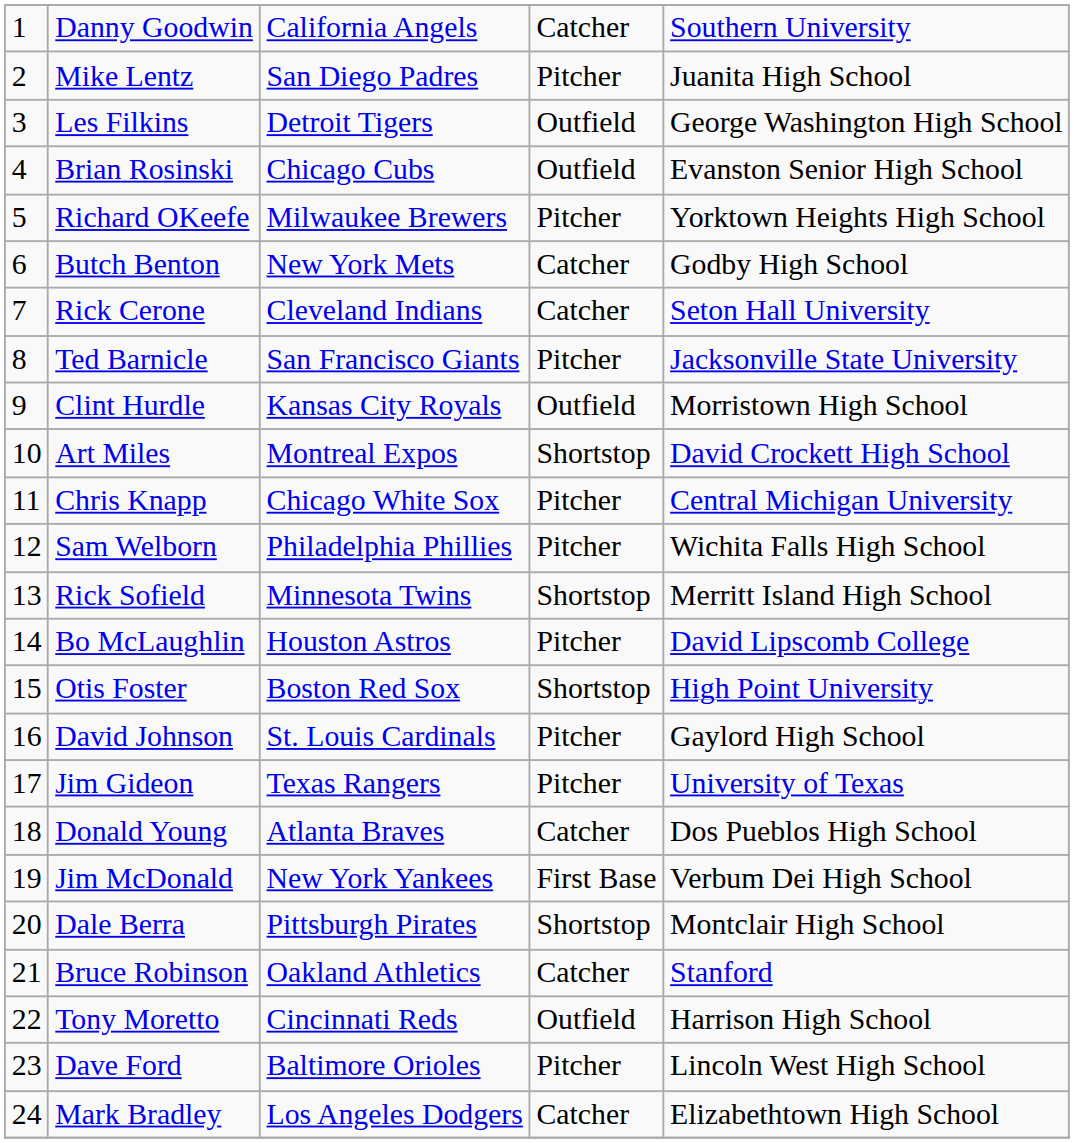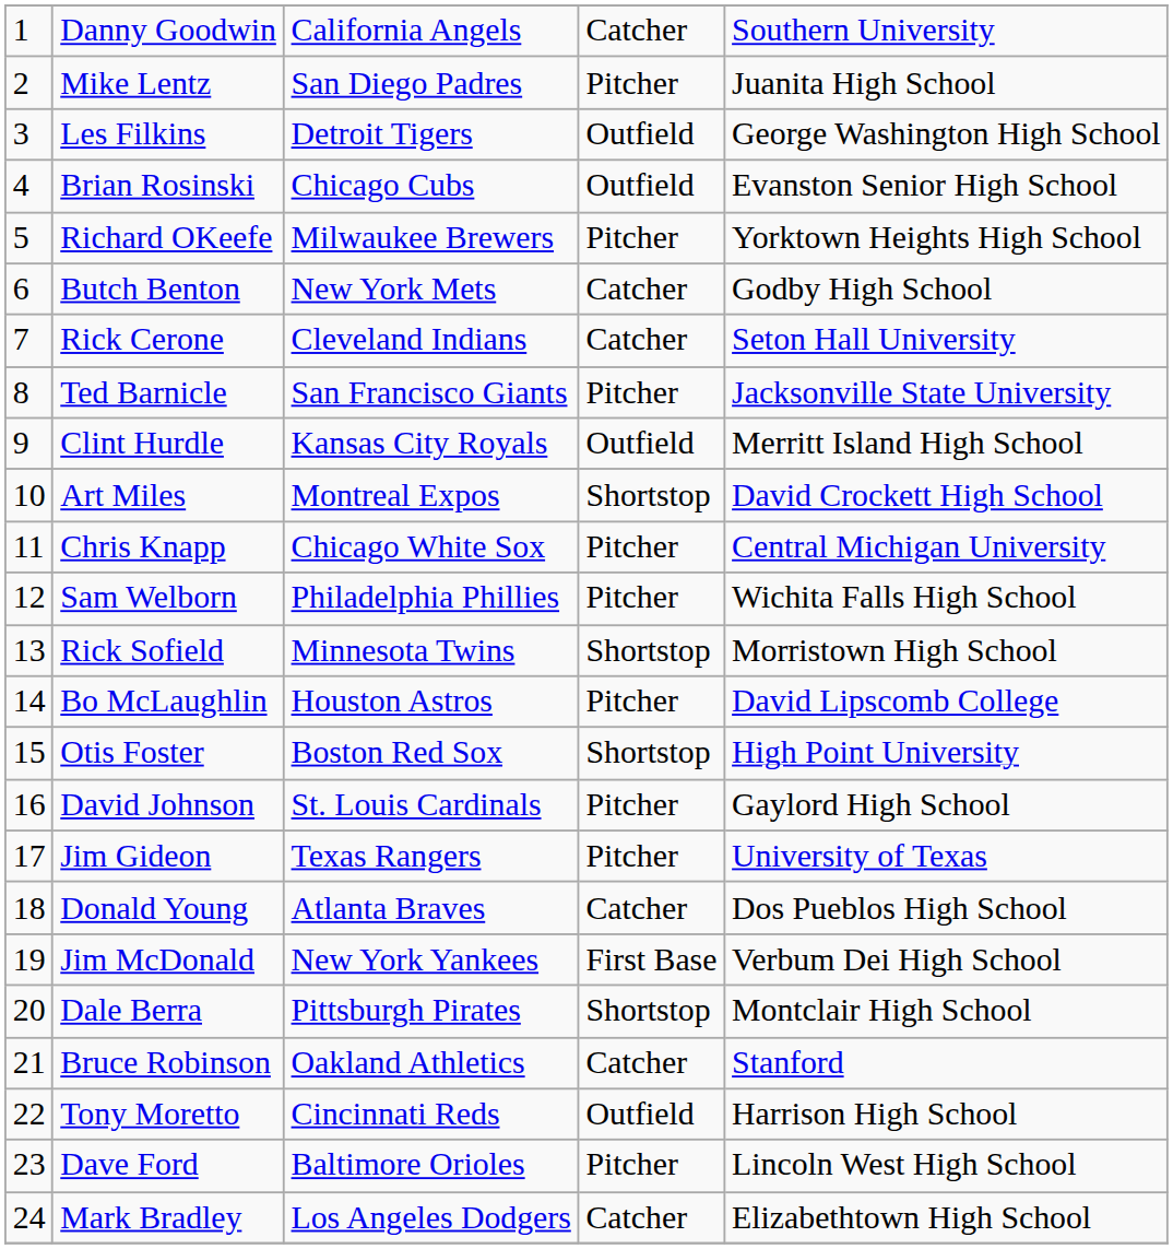Clint Hurdle | column 5: Morristown High School -> Merritt Island High School
Rick Sofield | column 5: Merritt Island High School -> Morristown High School
